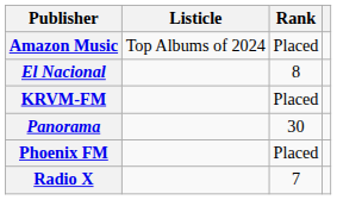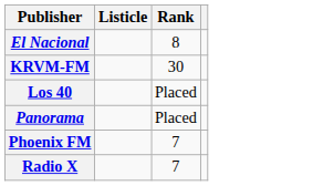- row: Amazon Music | Top Albums of 2024 | Placed
KRVM-FM | Rank: Placed -> 30
+ row: Los 40 | Placed
Panorama | Rank: 30 -> Placed
Phoenix FM | Rank: Placed -> 7
